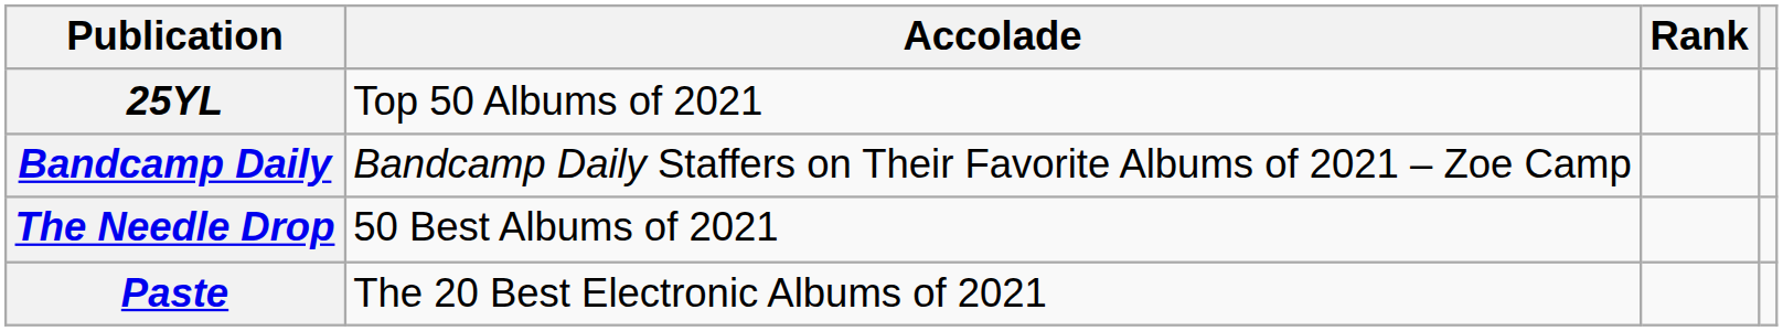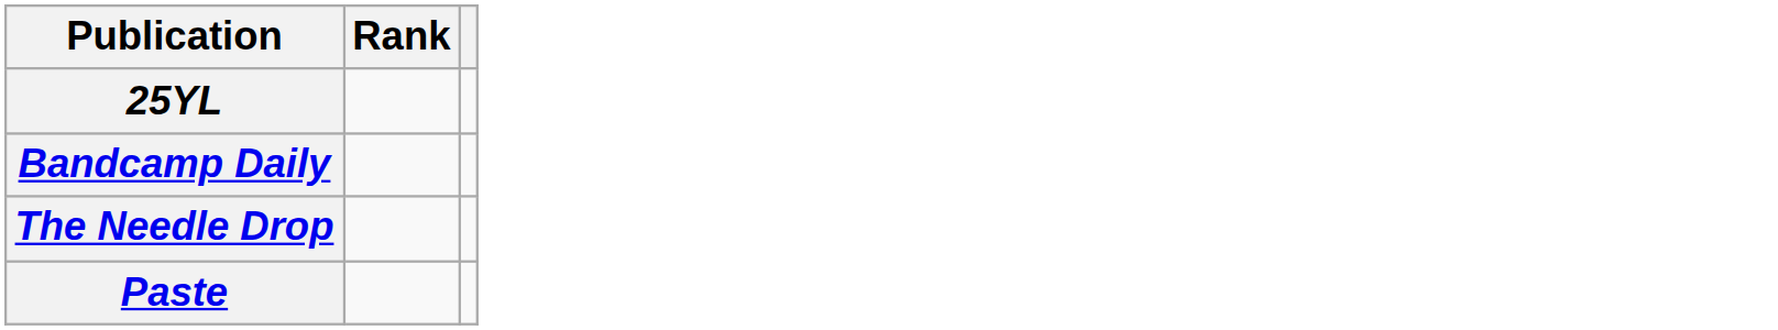- column: Accolade | Top 50 Albums of 2021 | Bandcamp Daily Staffers on Their Favorite Albums of 2021 – Zoe Camp | 50 Best Albums of 2021 | The 20 Best Electronic Albums of 2021
